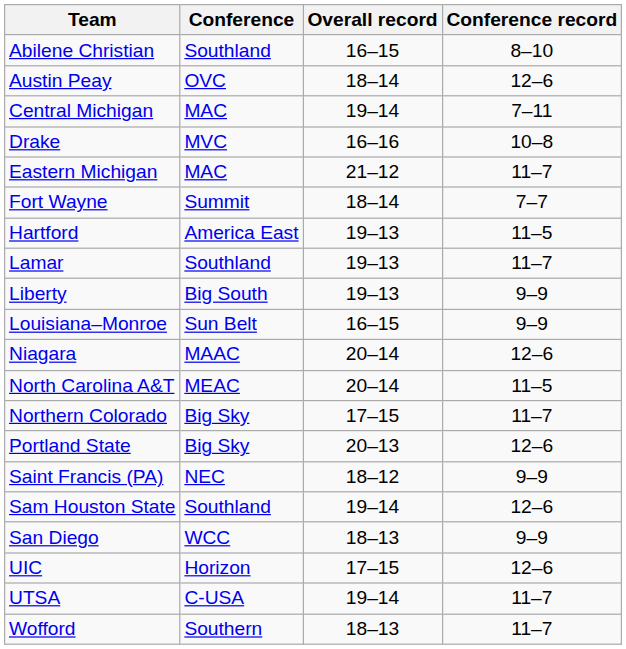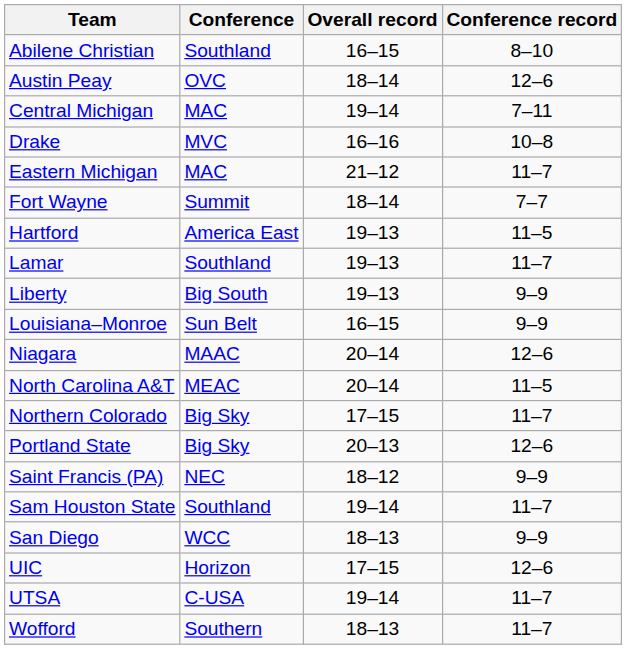Sam Houston State | Conference record: 12–6 -> 11–7
